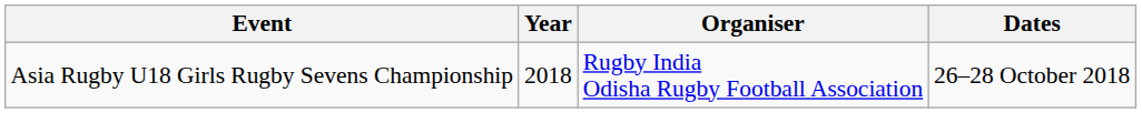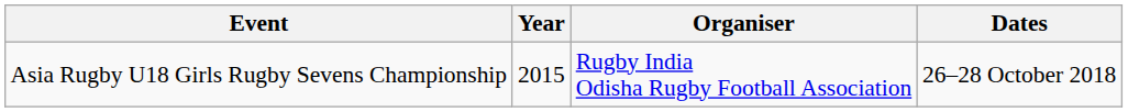Asia Rugby U18 Girls Rugby Sevens Championship | Year: 2018 -> 2015
